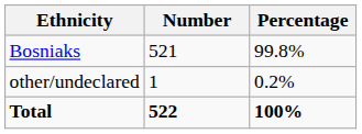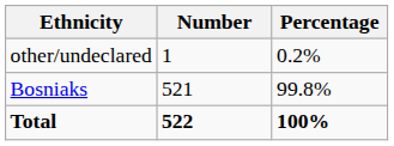rows swapped: Bosniaks <-> other/undeclared
